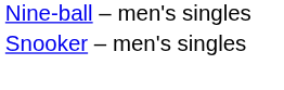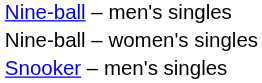+ row: Nine-ball – women's singles
